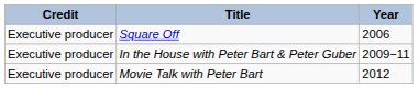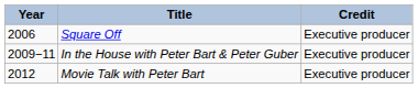columns swapped: Year <-> Credit
